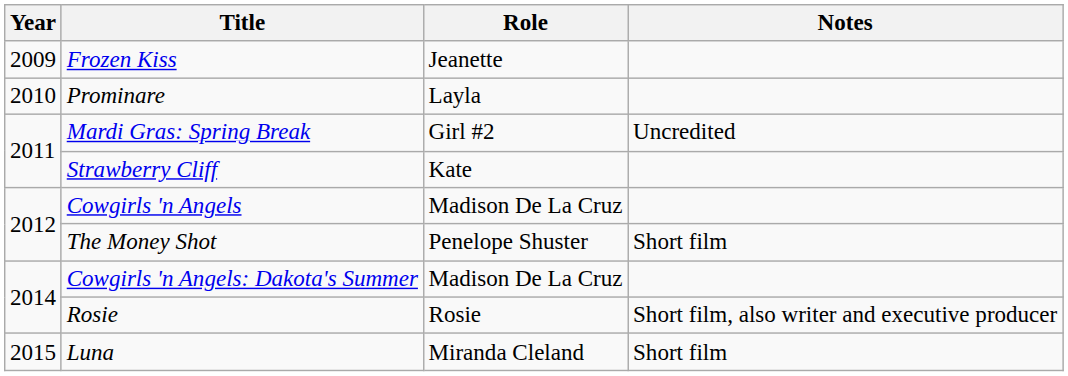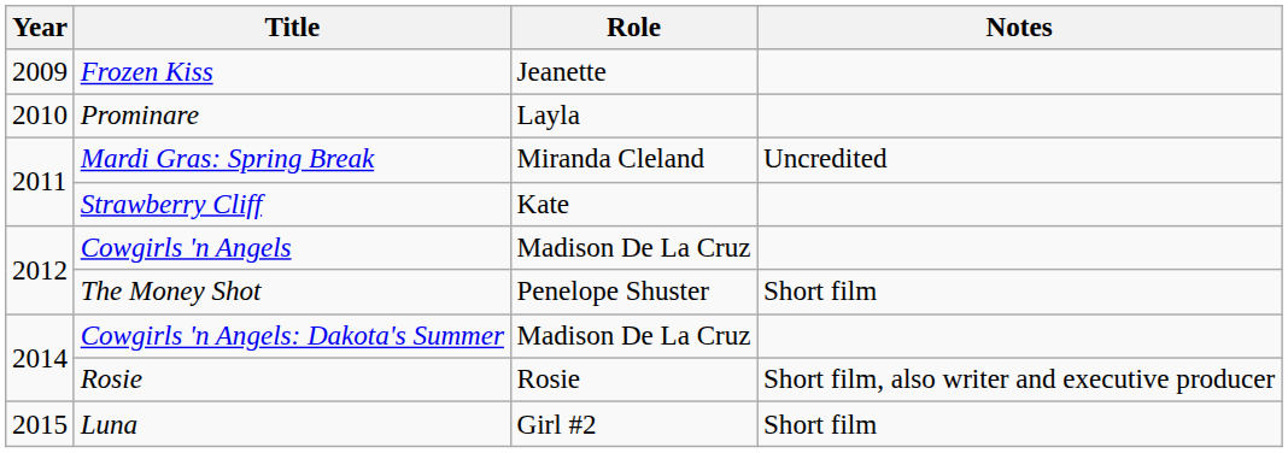Mardi Gras: Spring Break | Role: Girl #2 -> Miranda Cleland
Luna | Role: Miranda Cleland -> Girl #2
